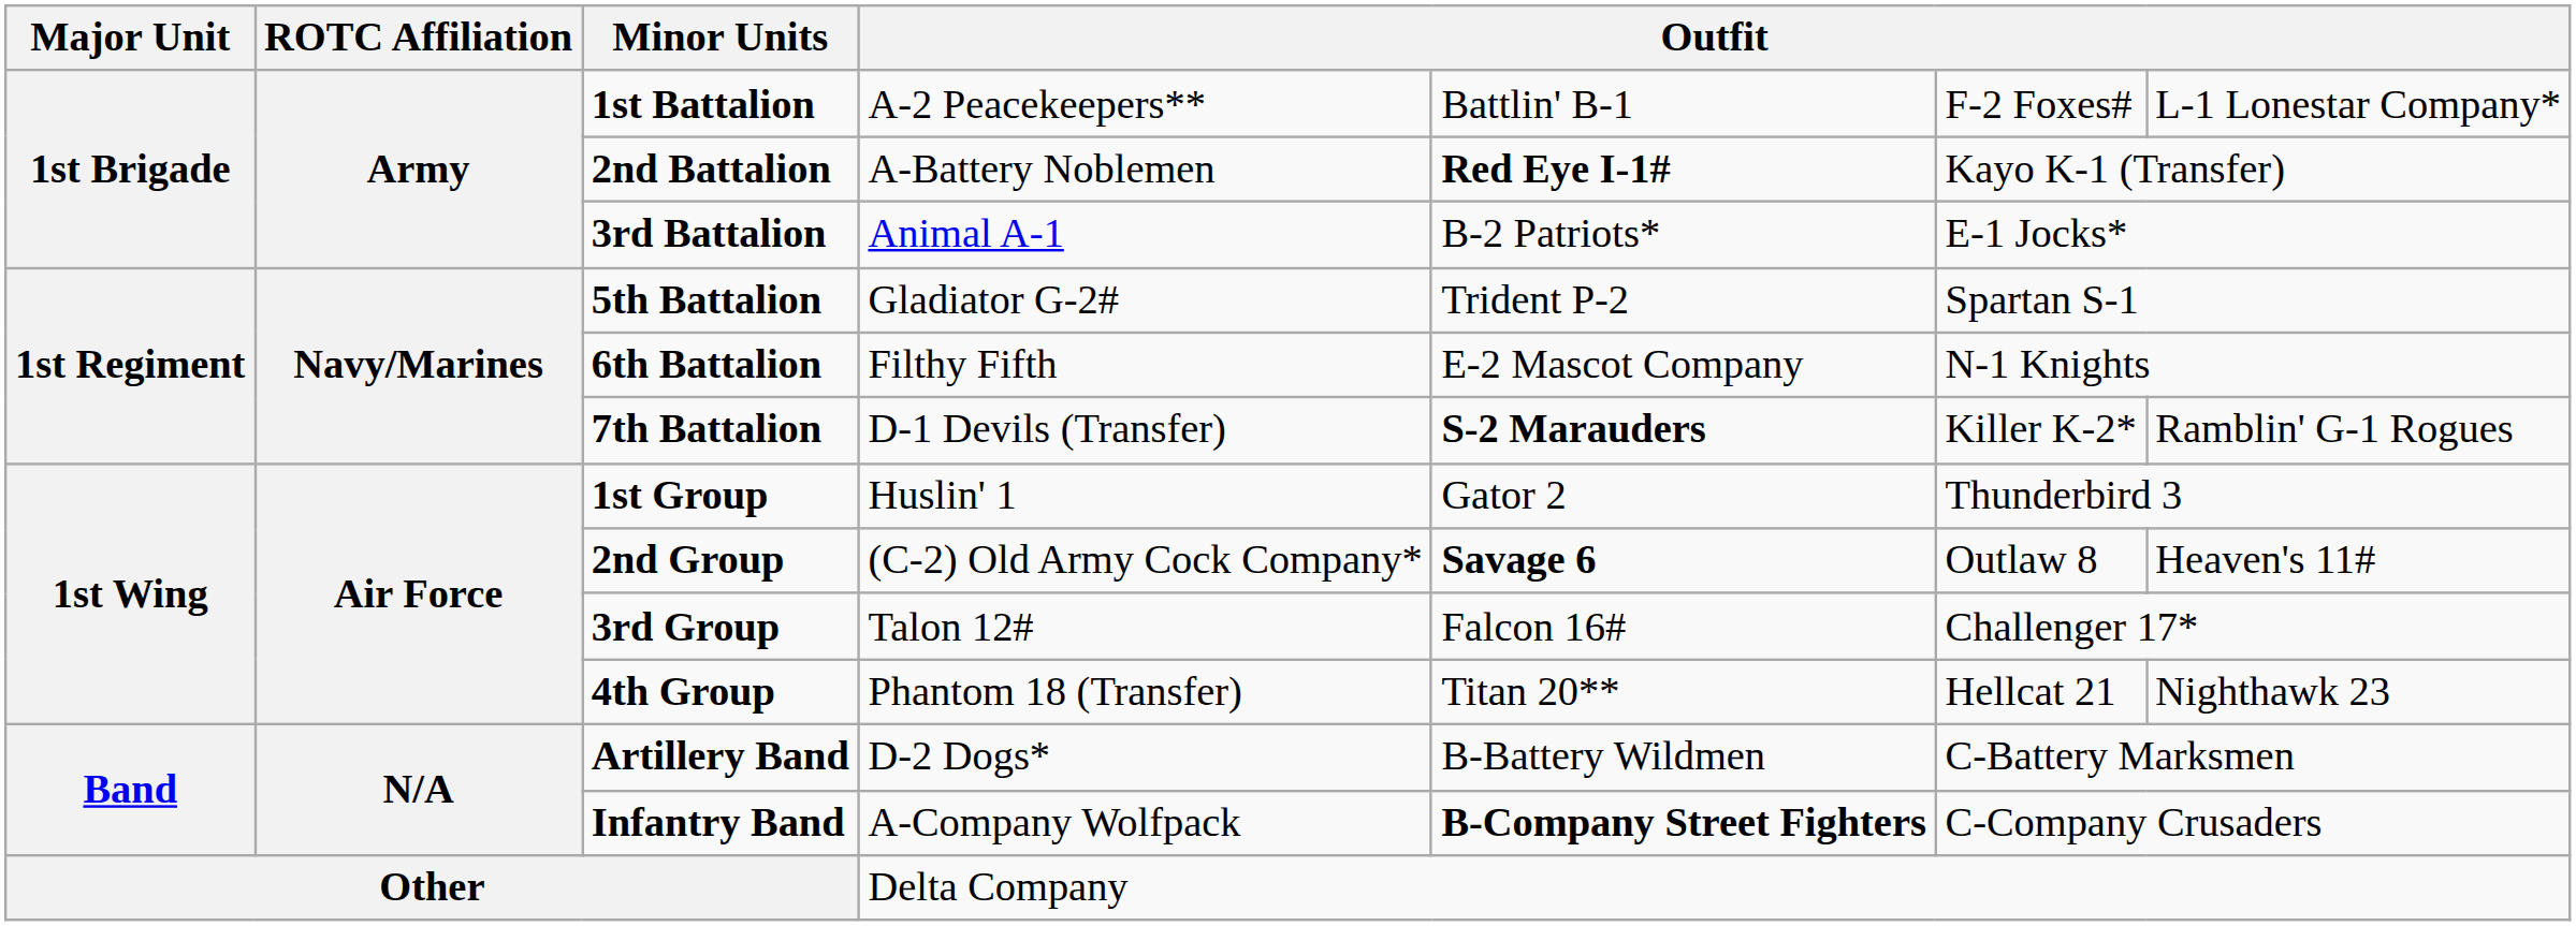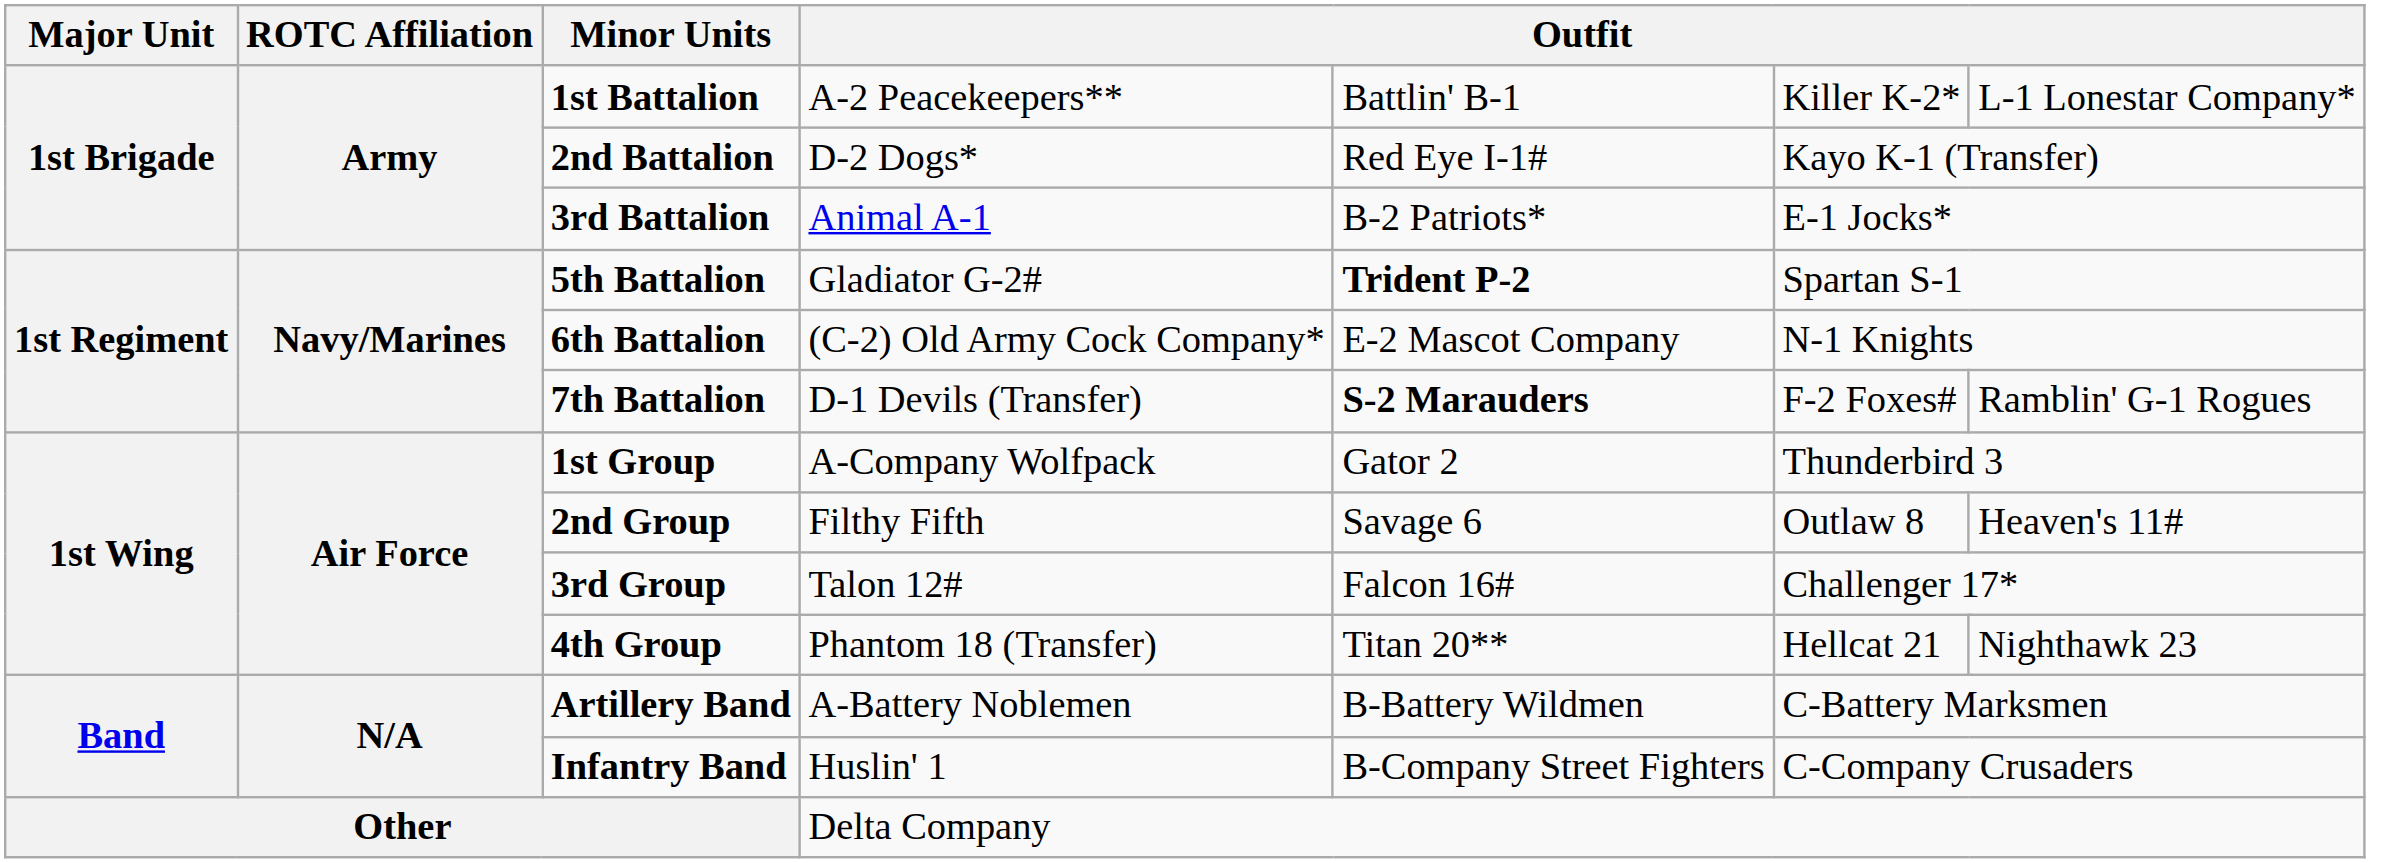1st Battalion | column 6: F-2 Foxes# -> Killer K-2*
2nd Battalion | column 4: A-Battery Noblemen -> D-2 Dogs*
2nd Battalion | column 5: bold -> normal
5th Battalion | column 5: normal -> bold
6th Battalion | column 4: Filthy Fifth -> (C-2) Old Army Cock Company*
7th Battalion | column 6: Killer K-2* -> F-2 Foxes#
1st Group | column 4: Huslin' 1 -> A-Company Wolfpack
2nd Group | column 4: (C-2) Old Army Cock Company* -> Filthy Fifth
2nd Group | column 5: bold -> normal
Artillery Band | column 4: D-2 Dogs* -> A-Battery Noblemen
Infantry Band | column 4: A-Company Wolfpack -> Huslin' 1
Infantry Band | column 5: bold -> normal
